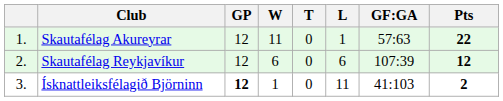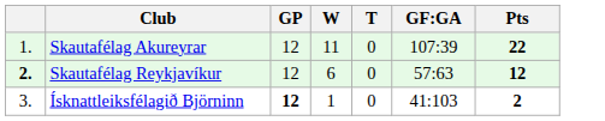- column: L | 1 | 6 | 11
Skautafélag Akureyrar | GF:GA: 57:63 -> 107:39
Skautafélag Reykjavíkur | column 1: normal -> bold
Skautafélag Reykjavíkur | GF:GA: 107:39 -> 57:63
